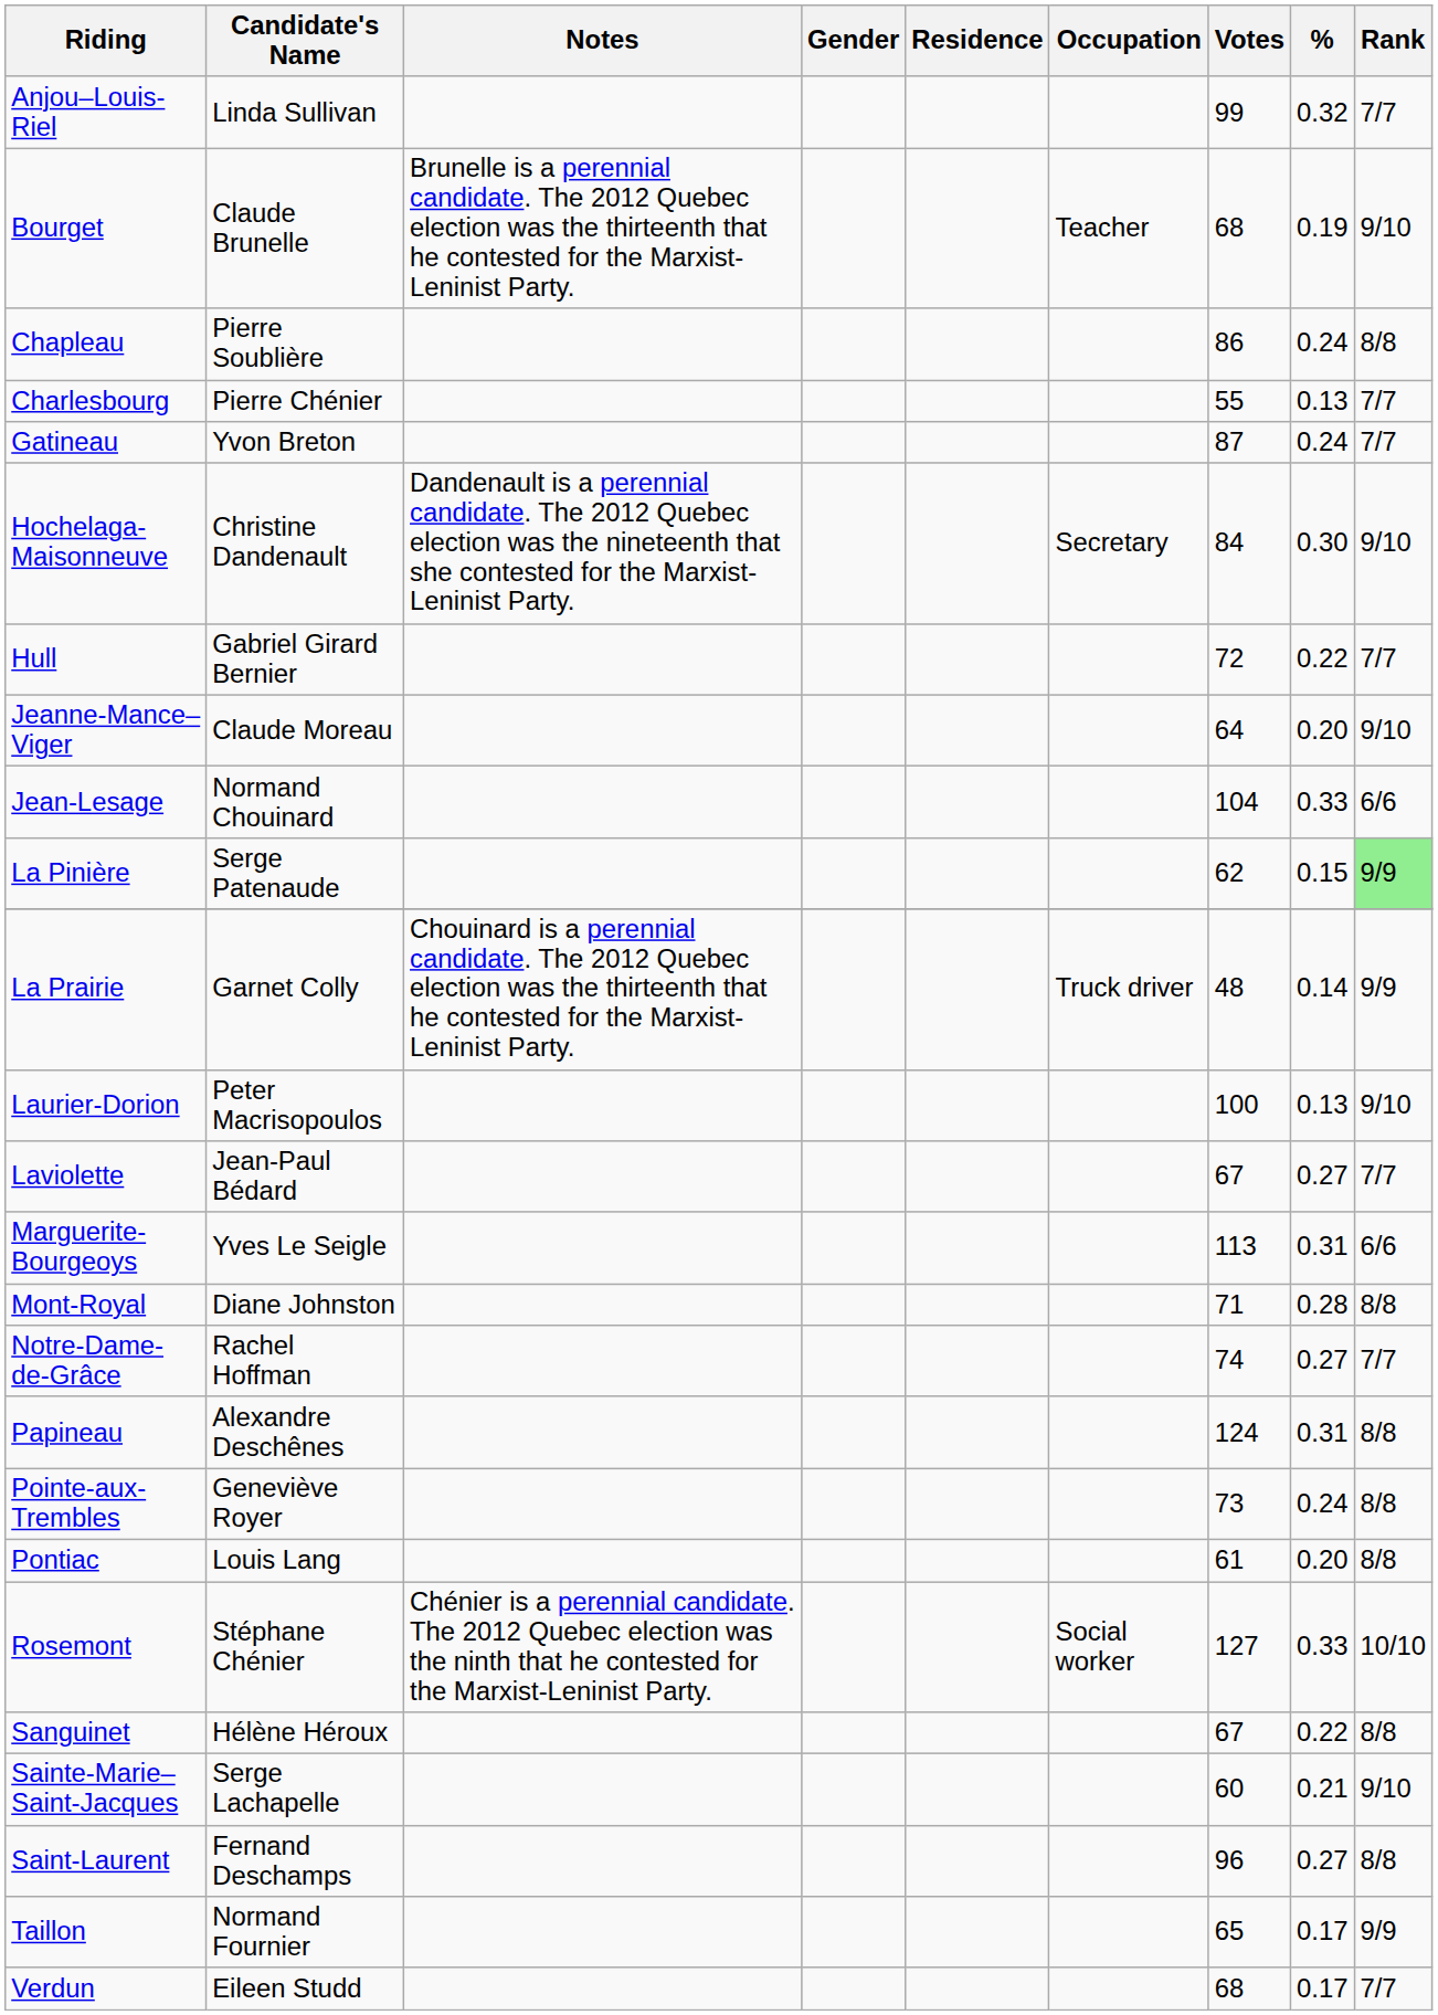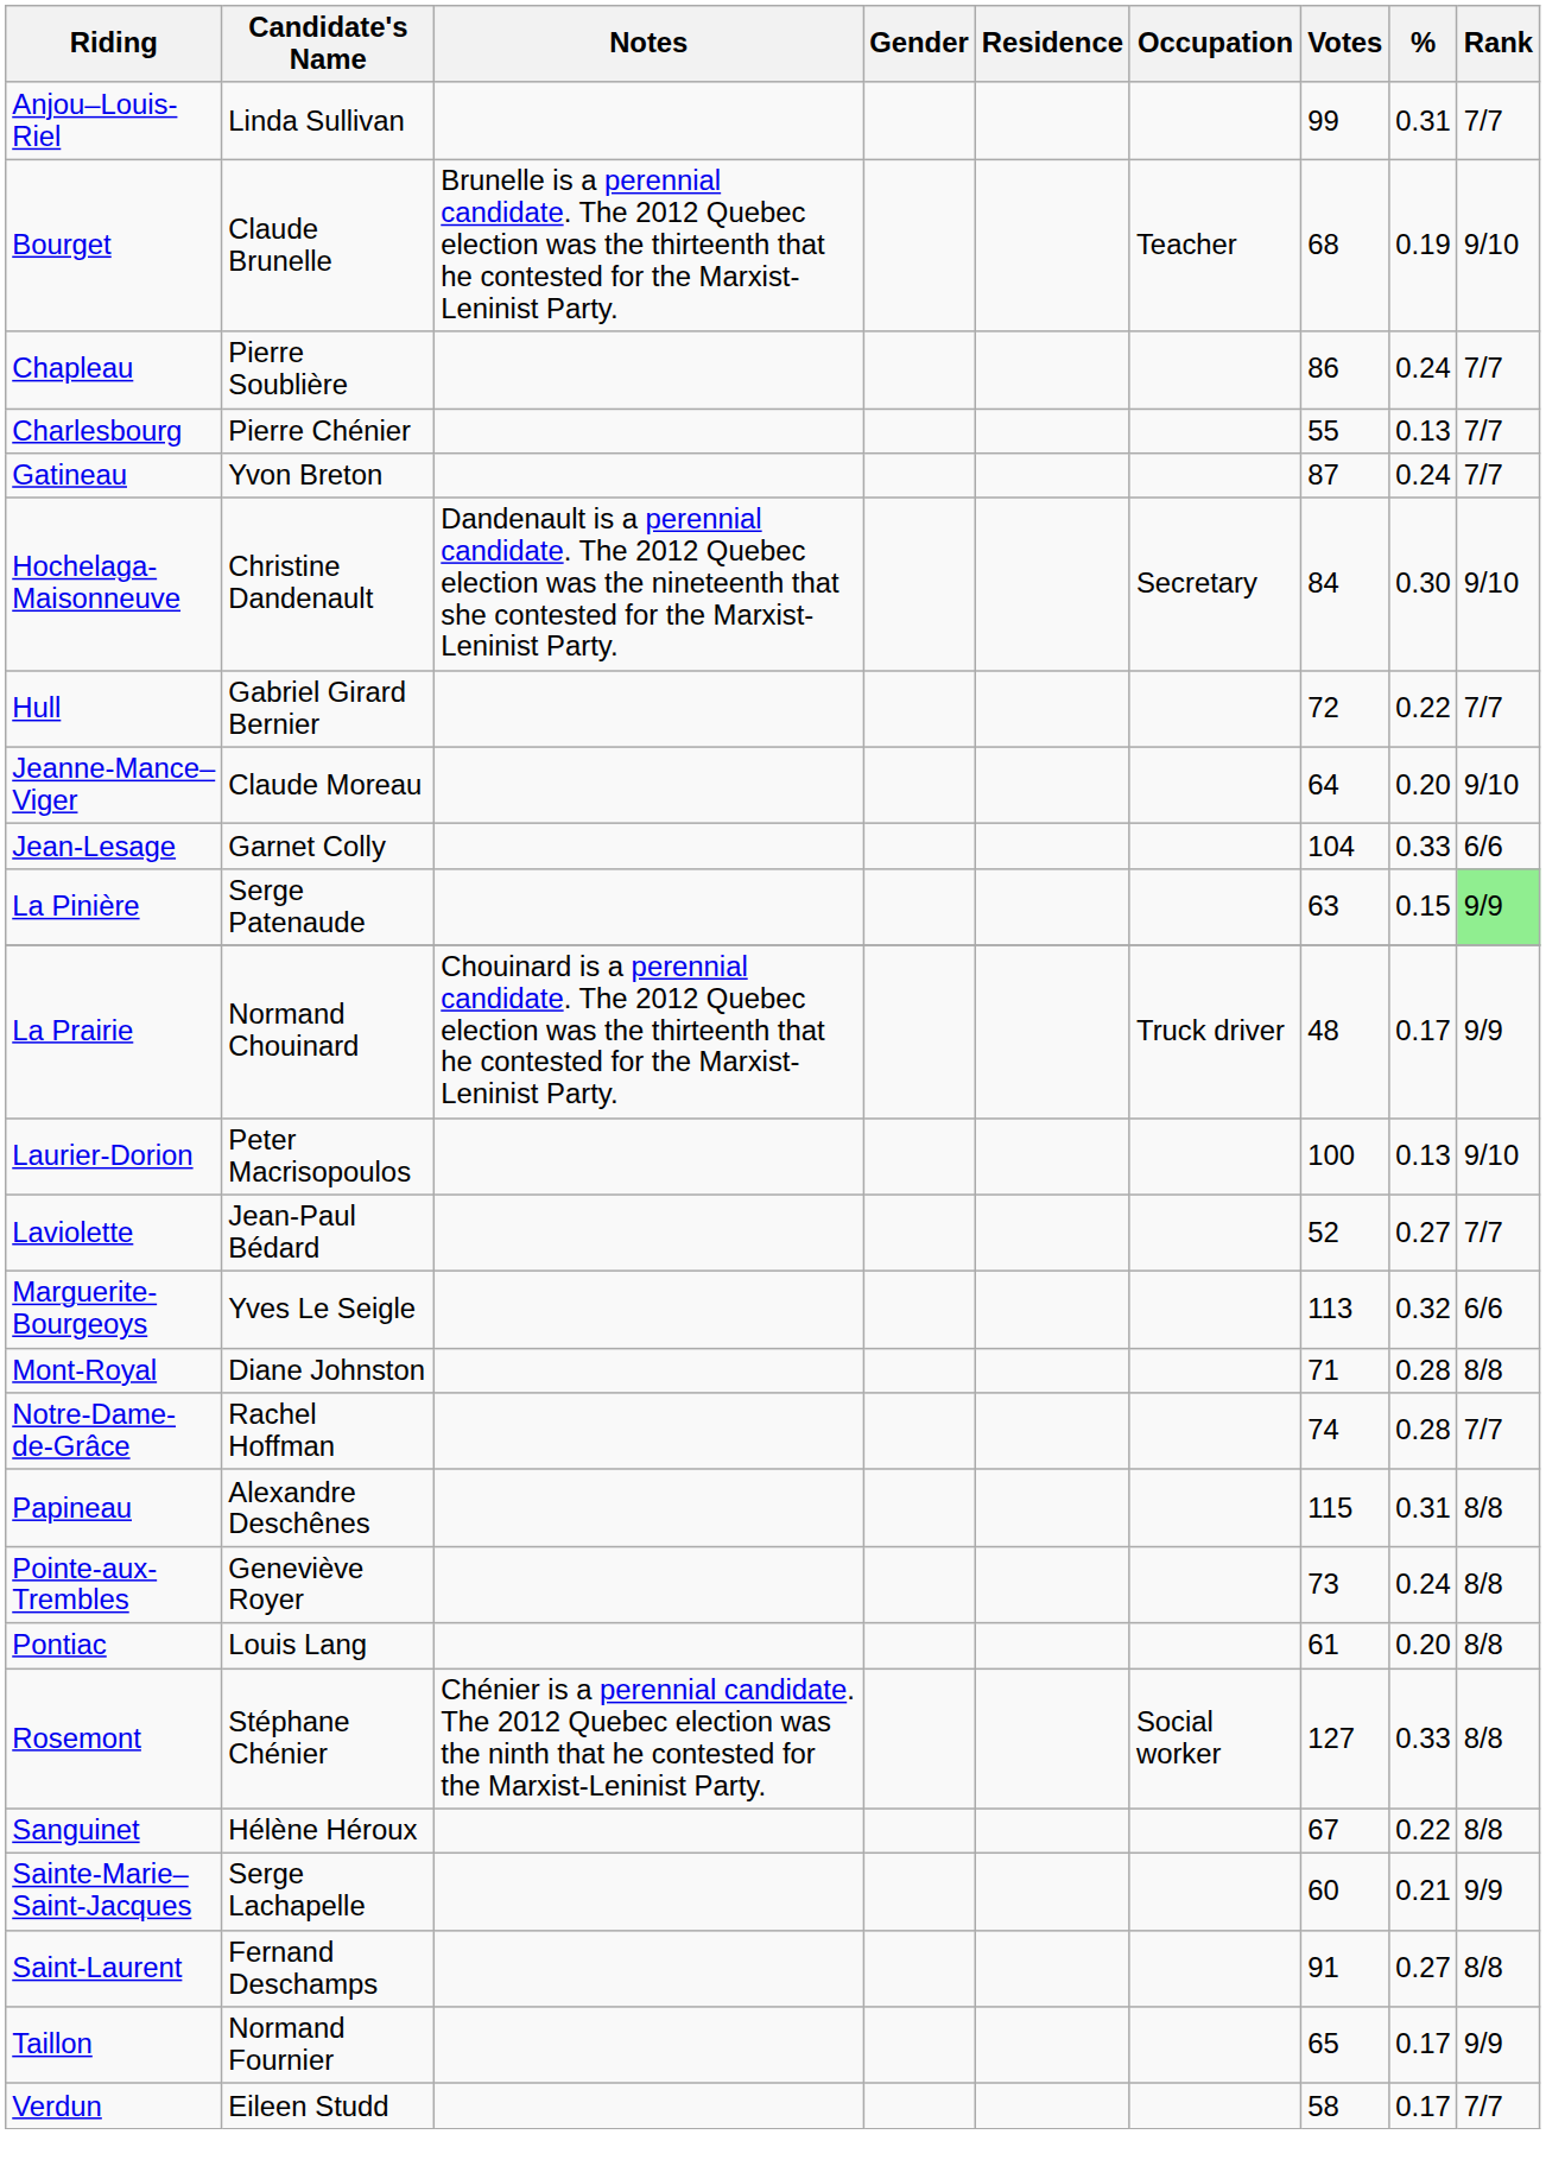Anjou–Louis-Riel | %: 0.32 -> 0.31
Chapleau | Rank: 8/8 -> 7/7
Jean-Lesage | Candidate's Name: Normand Chouinard -> Garnet Colly
La Pinière | Votes: 62 -> 63
La Prairie | Candidate's Name: Garnet Colly -> Normand Chouinard
La Prairie | %: 0.14 -> 0.17
Laviolette | Votes: 67 -> 52
Marguerite-Bourgeoys | %: 0.31 -> 0.32
Notre-Dame-de-Grâce | %: 0.27 -> 0.28
Papineau | Votes: 124 -> 115
Rosemont | Rank: 10/10 -> 8/8
Sainte-Marie–Saint-Jacques | Rank: 9/10 -> 9/9
Saint-Laurent | Votes: 96 -> 91
Verdun | Votes: 68 -> 58
